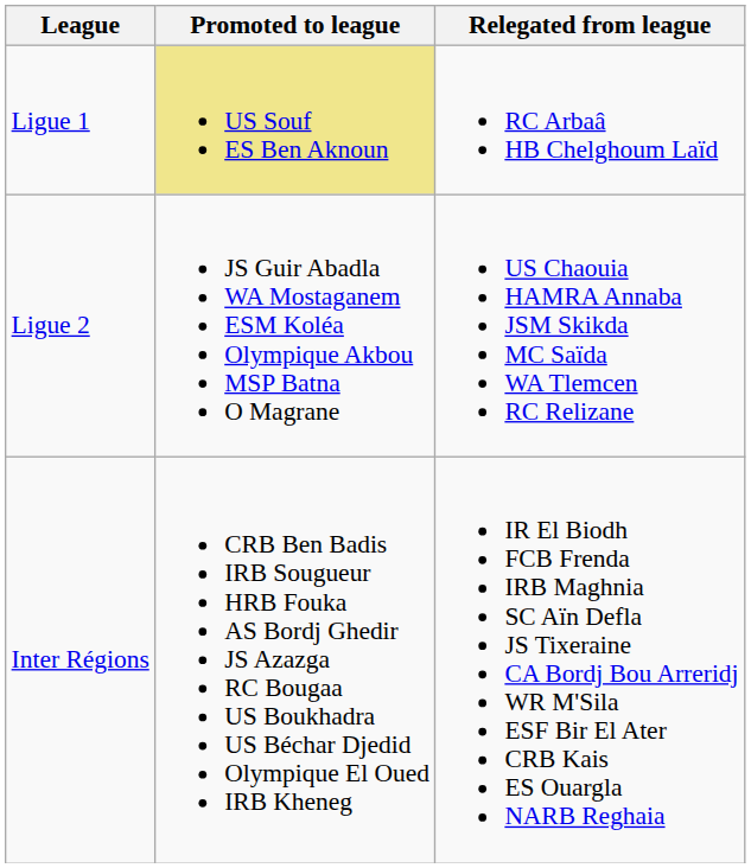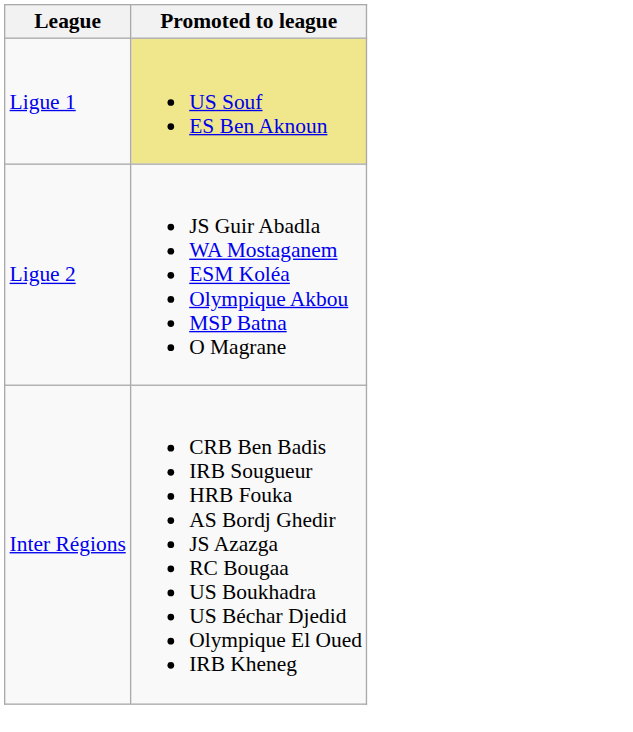- column: Relegated from league | RC Arbaâ HB Chelghoum Laïd | US Chaouia HAMRA Annaba JSM Skikda MC Saïda WA Tlemcen RC Relizane | IR El Biodh FCB Frenda IRB Maghnia SC Aïn Defla JS Tixeraine CA Bordj Bou Arreridj WR M'Sila ESF Bir El Ater CRB Kais ES Ouargla NARB Reghaia
